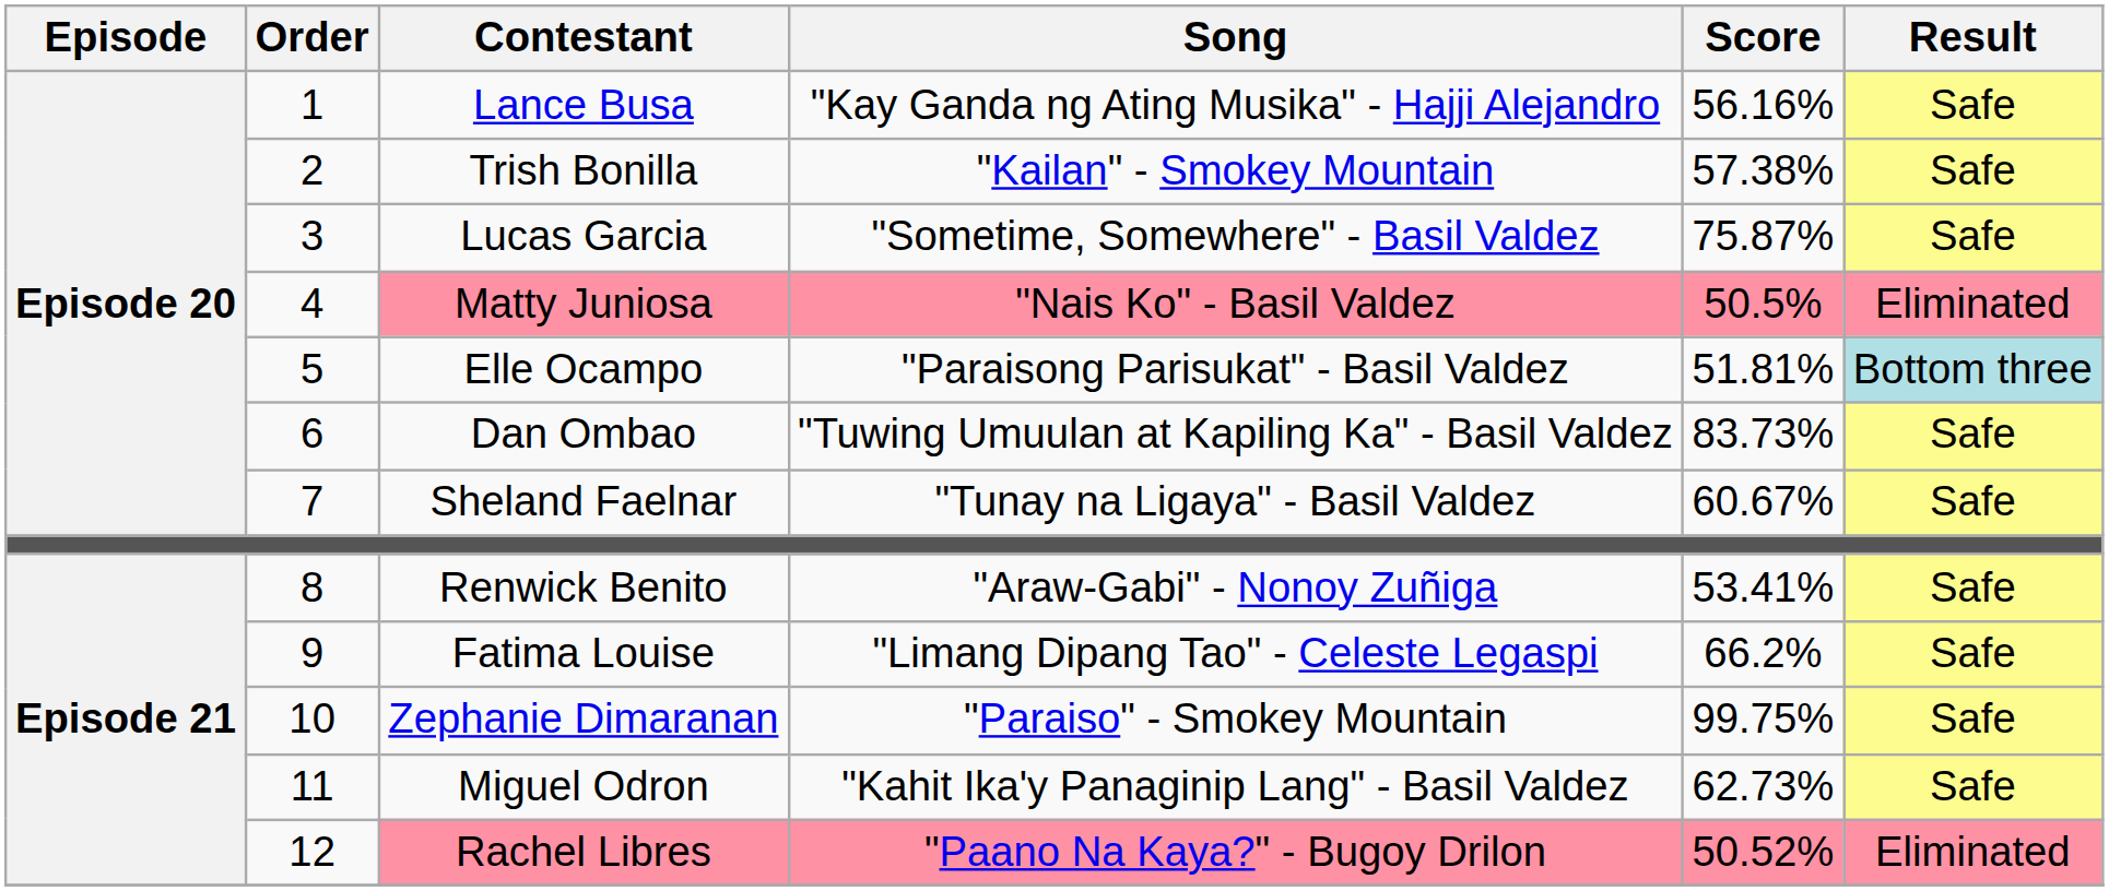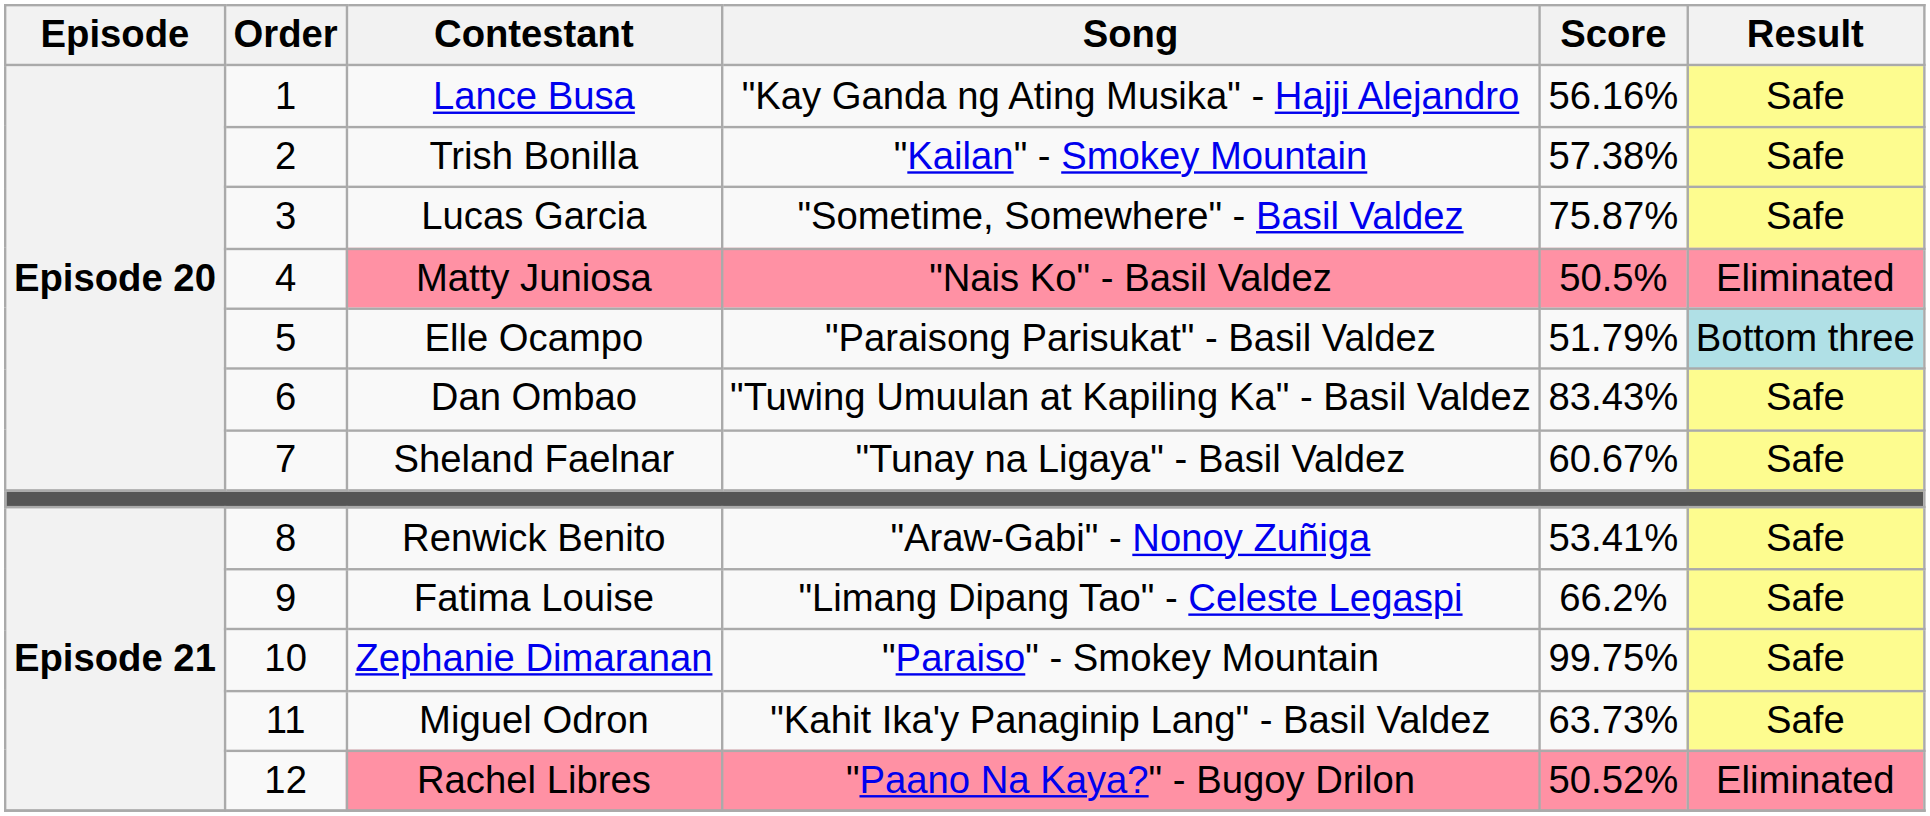Elle Ocampo | Score: 51.81% -> 51.79%
Dan Ombao | Score: 83.73% -> 83.43%
Miguel Odron | Score: 62.73% -> 63.73%
